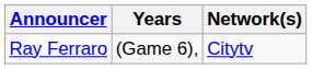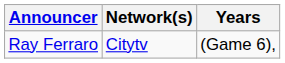columns swapped: Years <-> Network(s)
